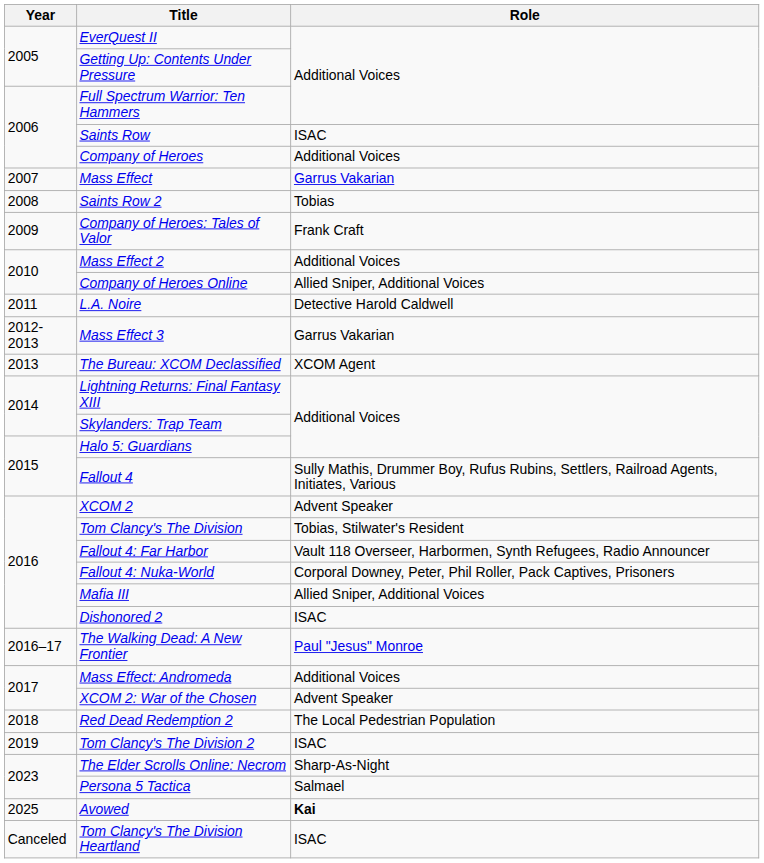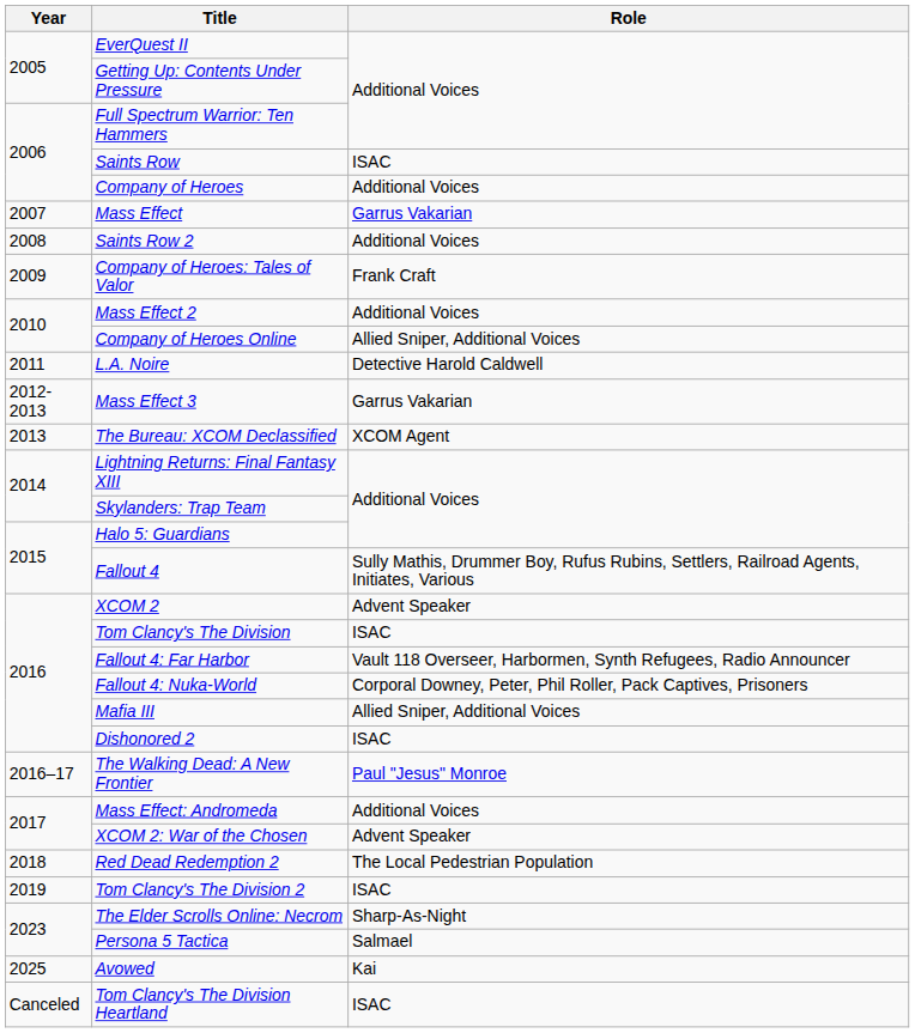Saints Row 2 | Role: Tobias -> Additional Voices
Tom Clancy's The Division | Role: Tobias, Stilwater's Resident -> ISAC
Avowed | Role: bold -> normal
